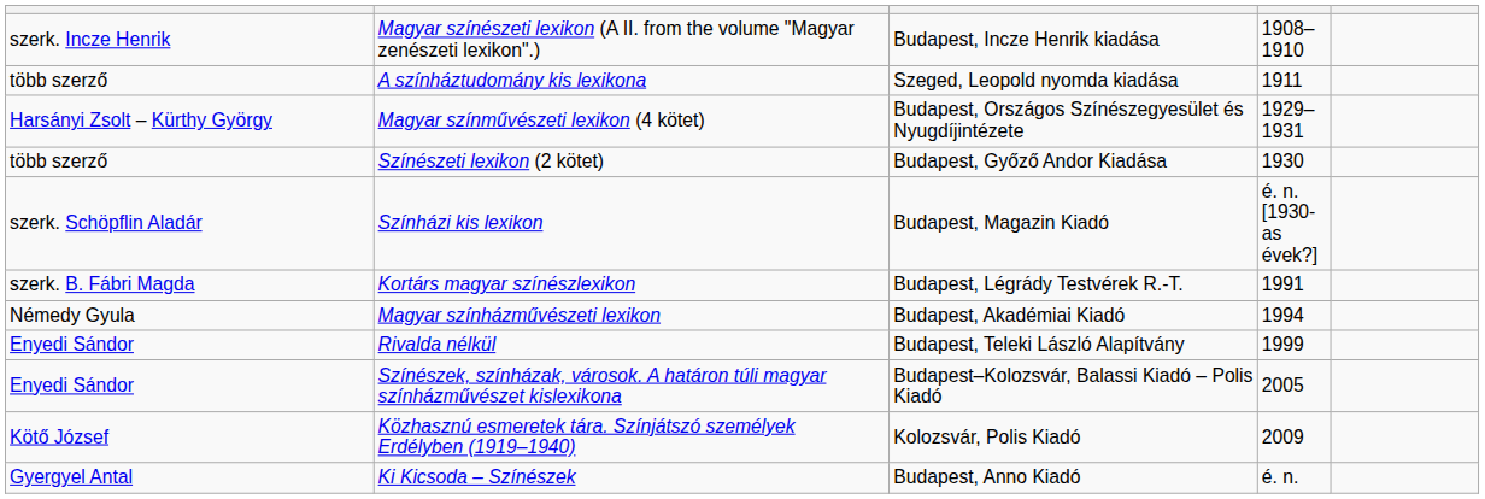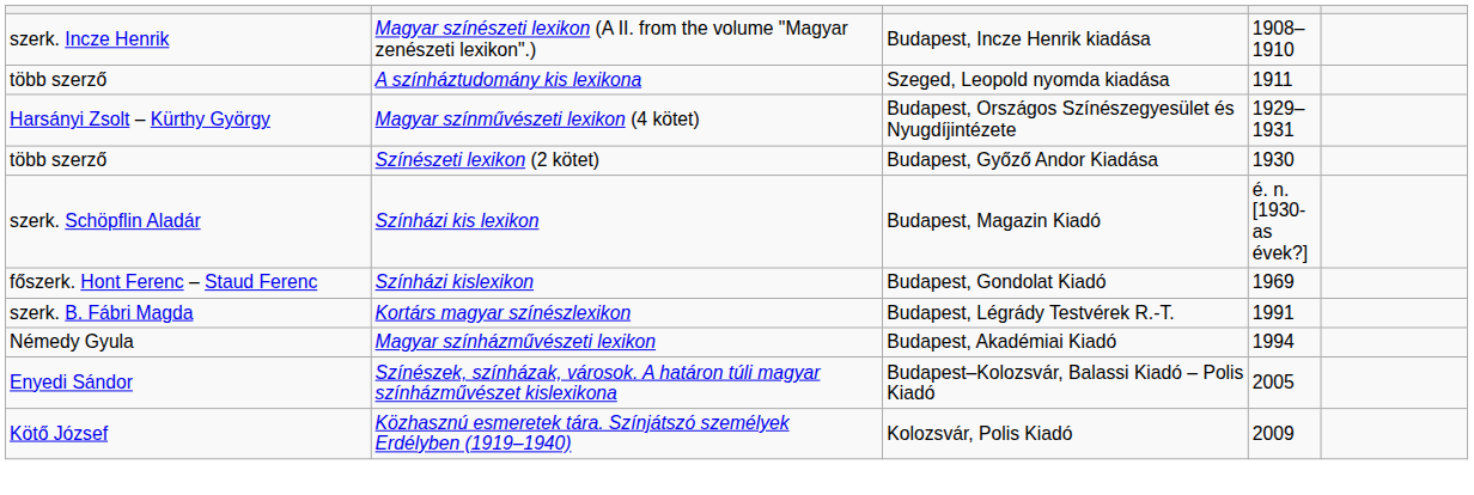+ row: főszerk. Hont Ferenc – Staud Ferenc | Színházi kislexikon | Budapest, Gondolat Kiadó | 1969
- row: Enyedi Sándor | Rivalda nélkül | Budapest, Teleki László Alapítvány | 1999
- row: Gyergyel Antal | Ki Kicsoda – Színészek | Budapest, Anno Kiadó | é. n.
